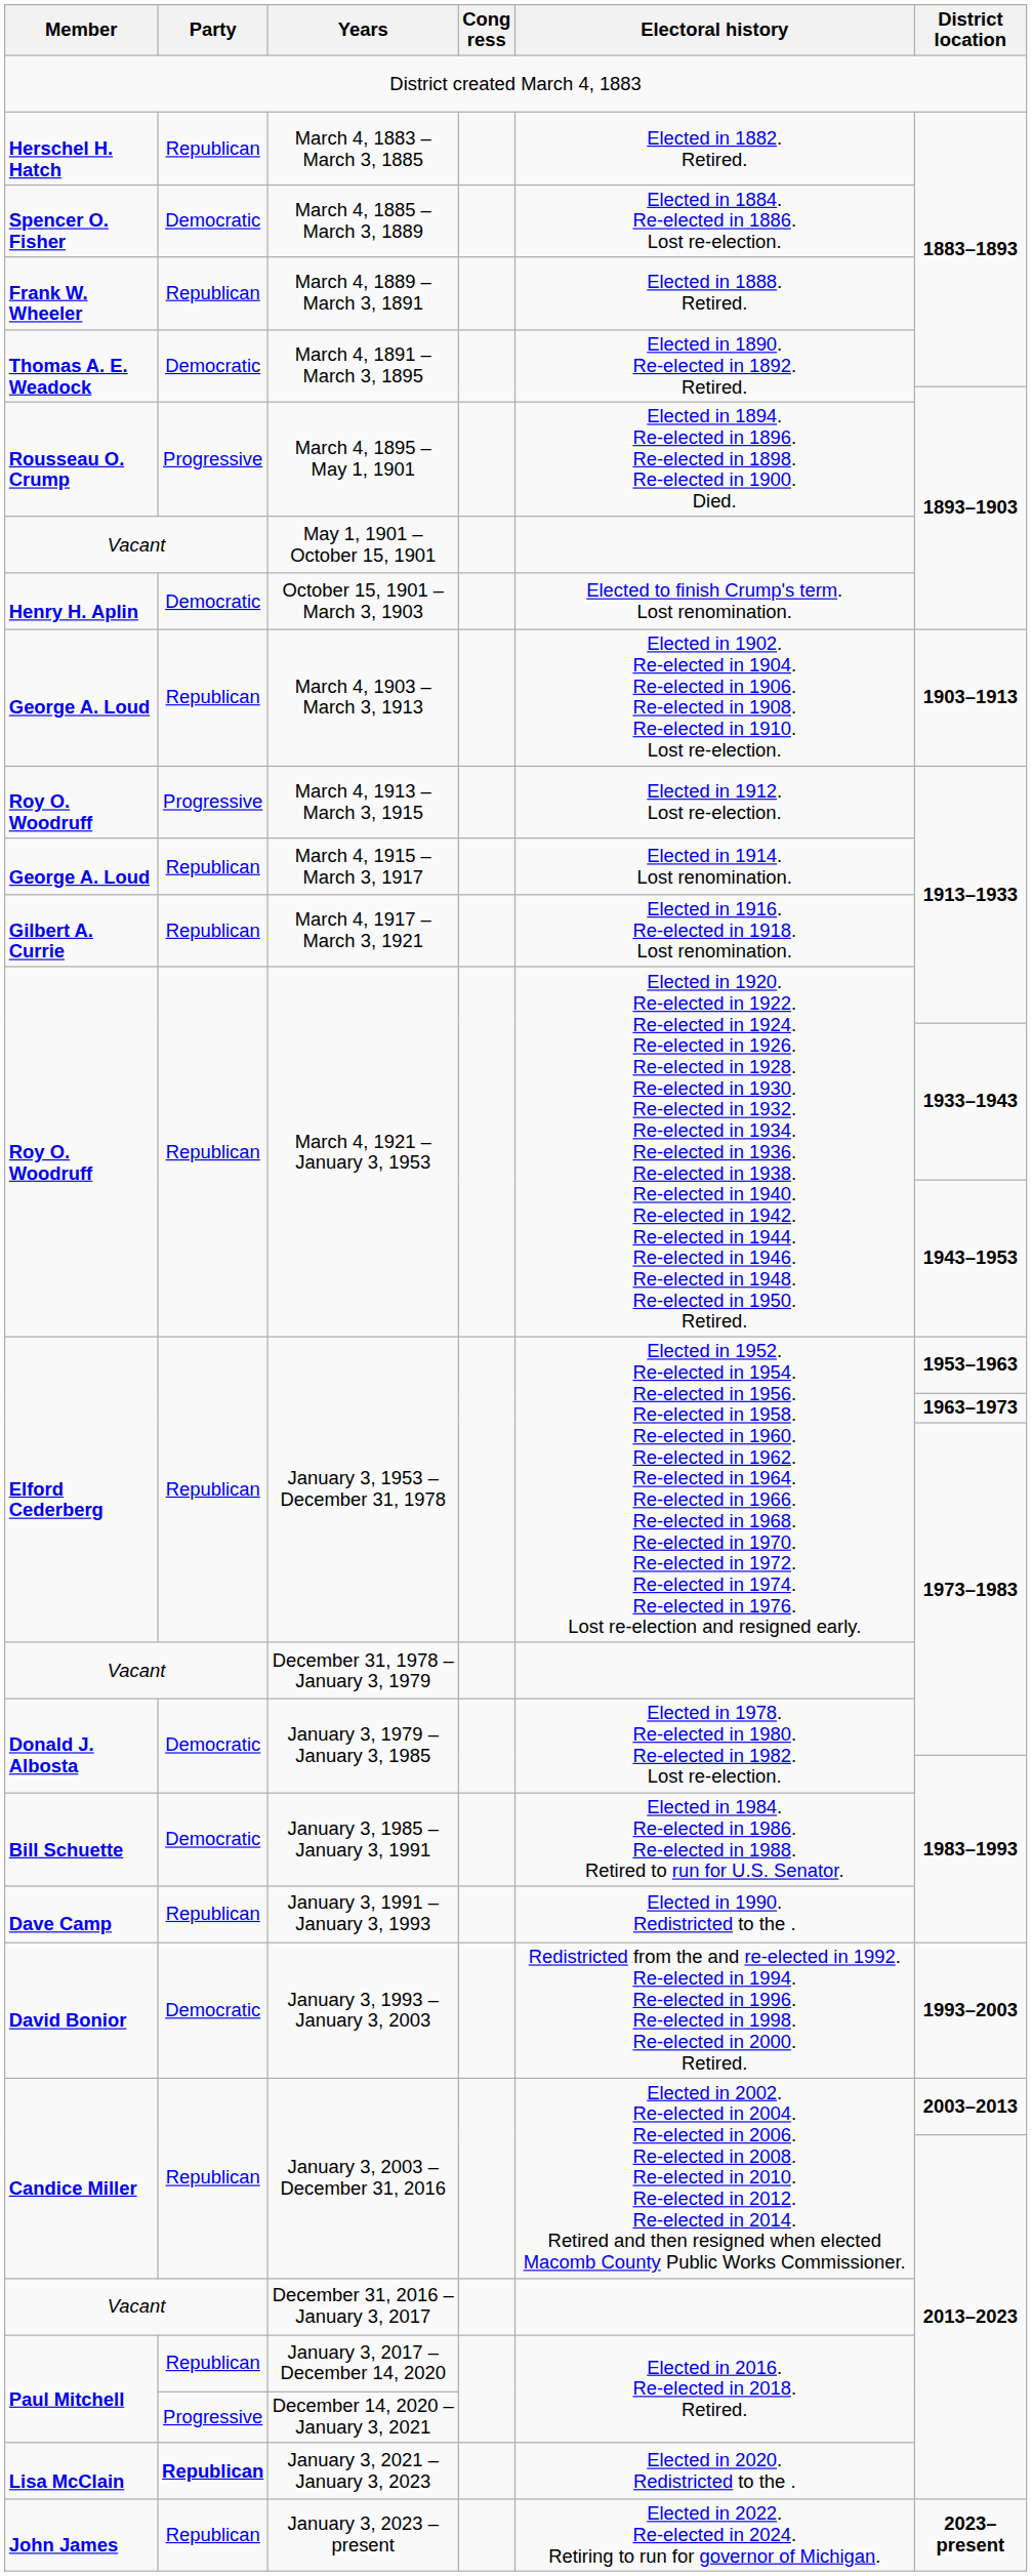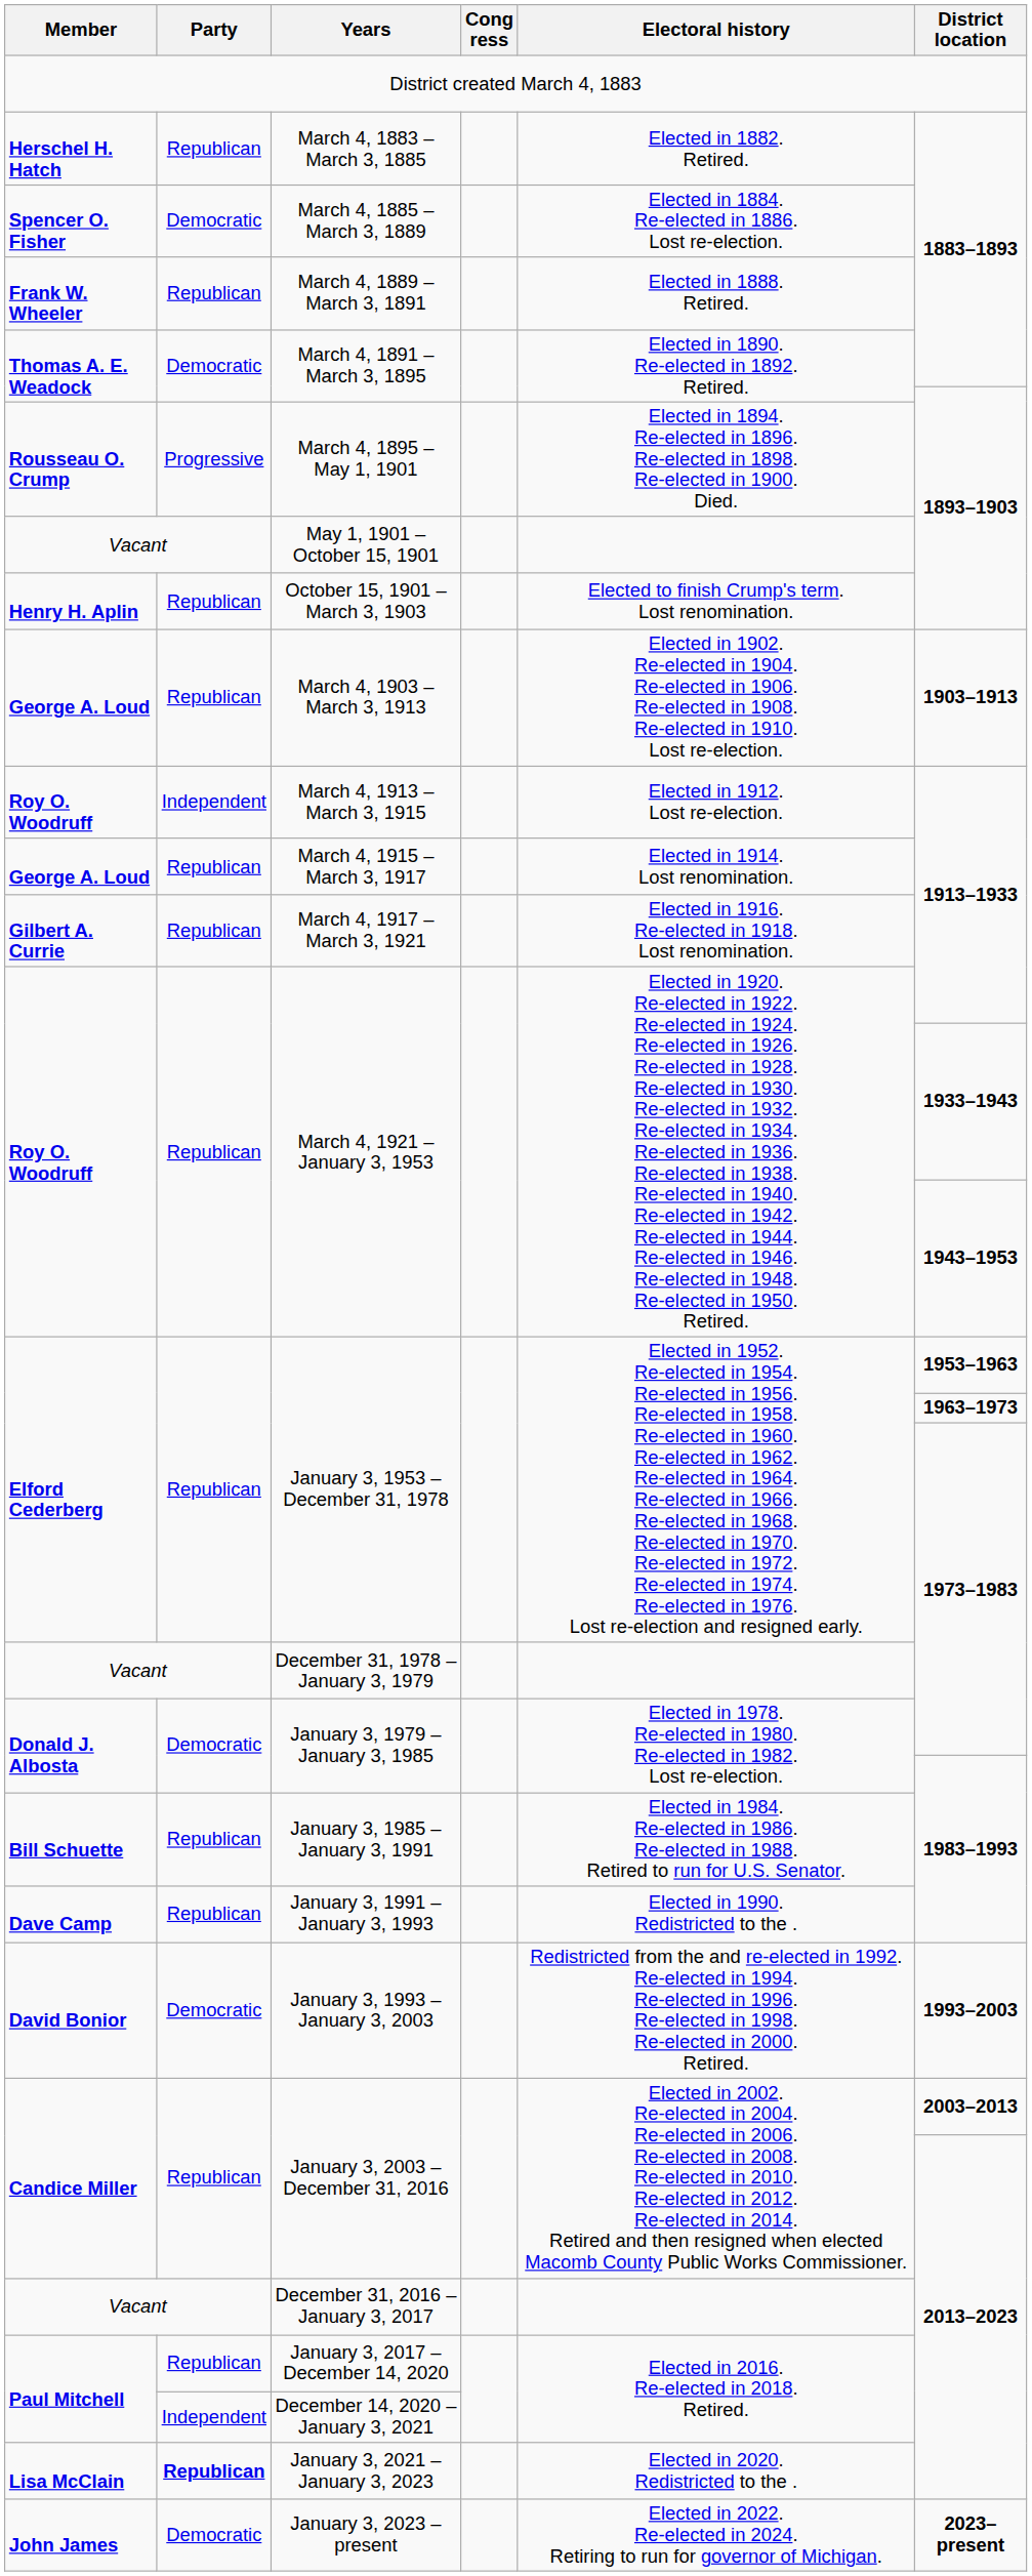October 15, 1901 – March 3, 1903 | Party: Democratic -> Republican
March 4, 1913 – March 3, 1915 | Party: Progressive -> Independent
January 3, 1985 – January 3, 1991 | Party: Democratic -> Republican
December 14, 2020 – January 3, 2021 | Party: Progressive -> Independent
January 3, 2023 – present | Party: Republican -> Democratic
